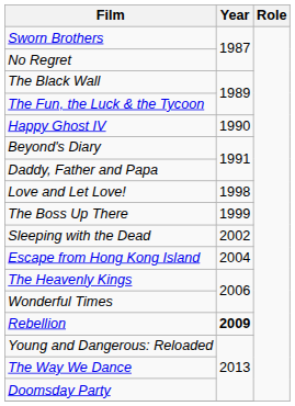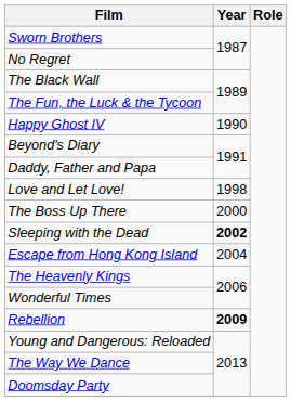The Boss Up There | Year: 1999 -> 2000
Sleeping with the Dead | Year: normal -> bold
